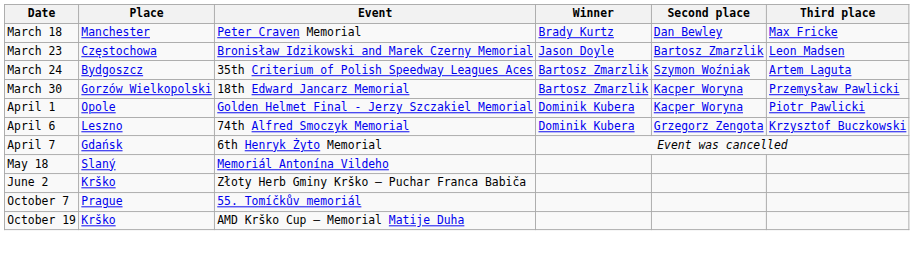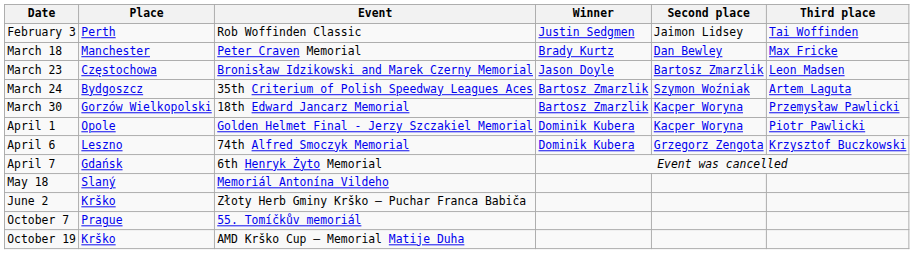+ row: February 3 | Perth | Rob Woffinden Classic | Justin Sedgmen | Jaimon Lidsey | Tai Woffinden
